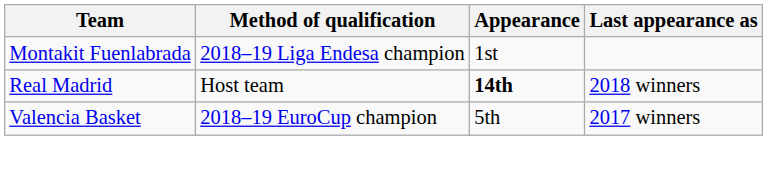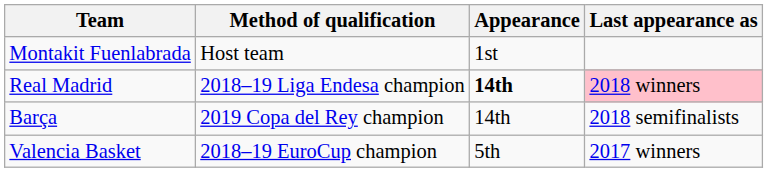Montakit Fuenlabrada | Method of qualification: 2018–19 Liga Endesa champion -> Host team
Real Madrid | Method of qualification: Host team -> 2018–19 Liga Endesa champion
Real Madrid | Last appearance as: no background -> pink background
+ row: Barça | 2019 Copa del Rey champion | 14th | 2018 semifinalists
